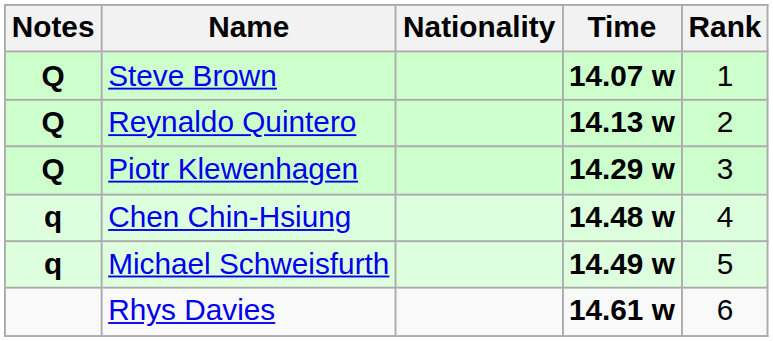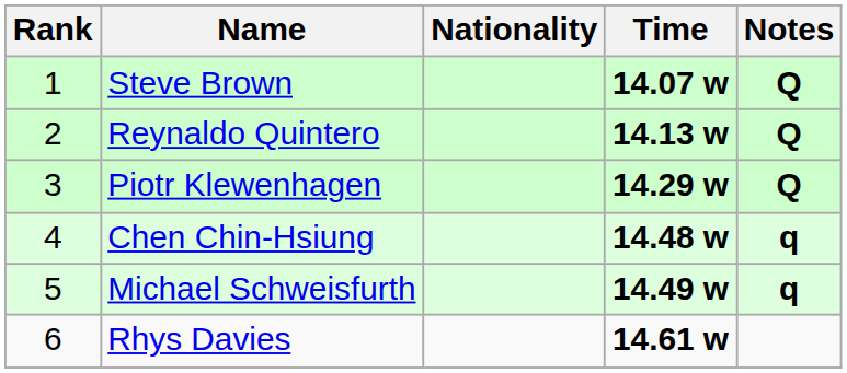columns swapped: Rank <-> Notes
